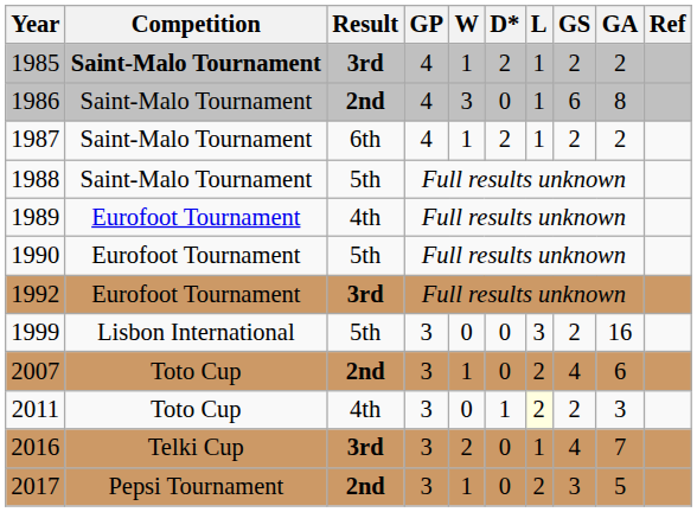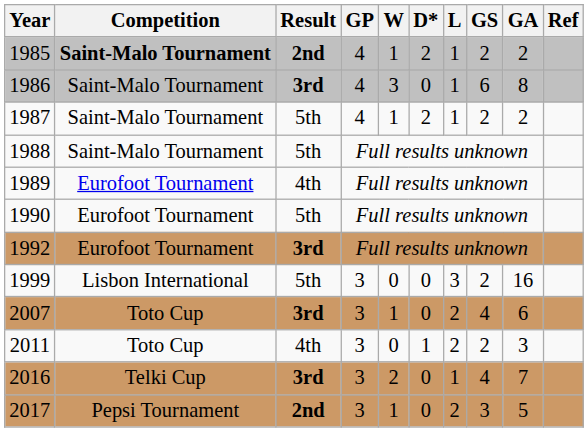1985 | Result: 3rd -> 2nd
1986 | Result: 2nd -> 3rd
1987 | Result: 6th -> 5th
2007 | Result: 2nd -> 3rd
2011 | L: lightyellow background -> no background
